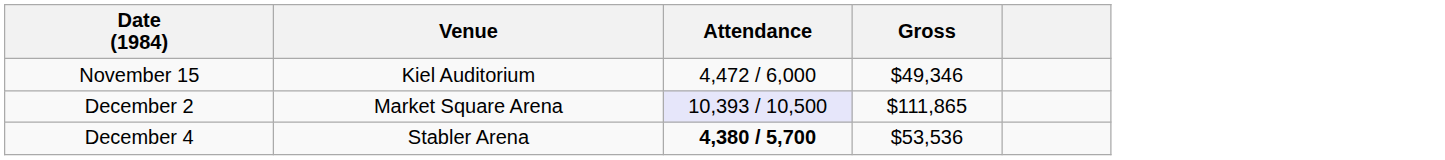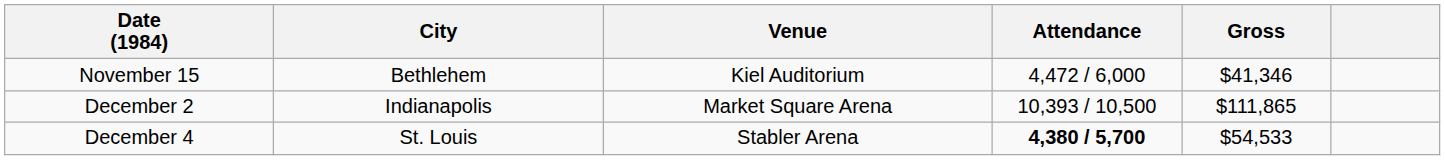+ column: City | Bethlehem | Indianapolis | St. Louis
November 15 | Gross: $49,346 -> $41,346
December 2 | Attendance: lavender background -> no background
December 4 | Gross: $53,536 -> $54,533
